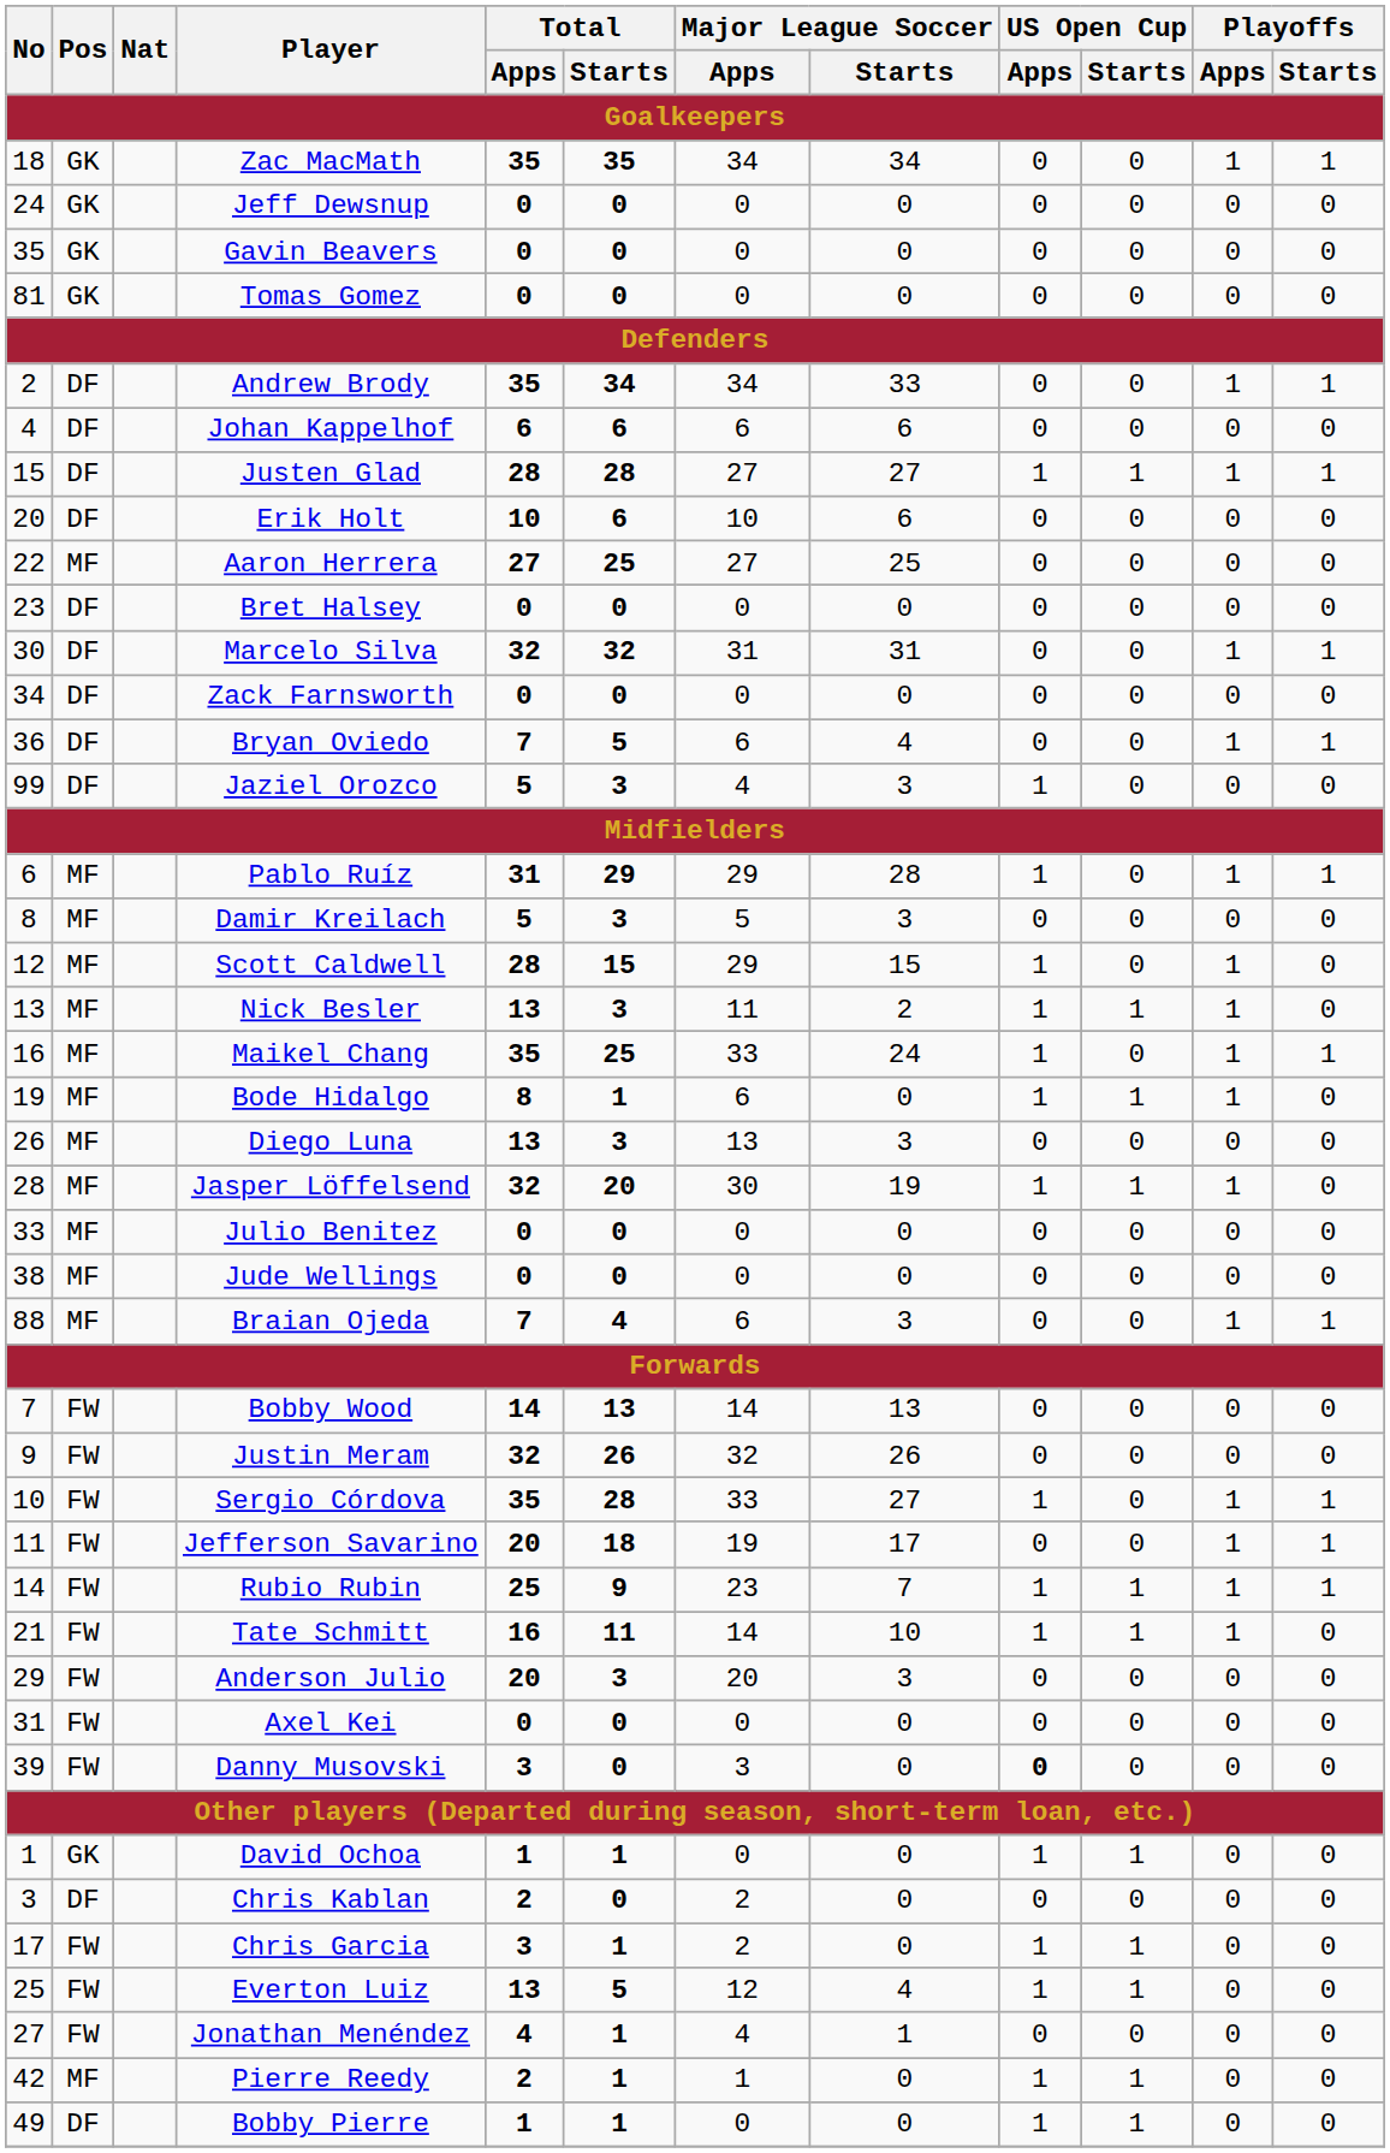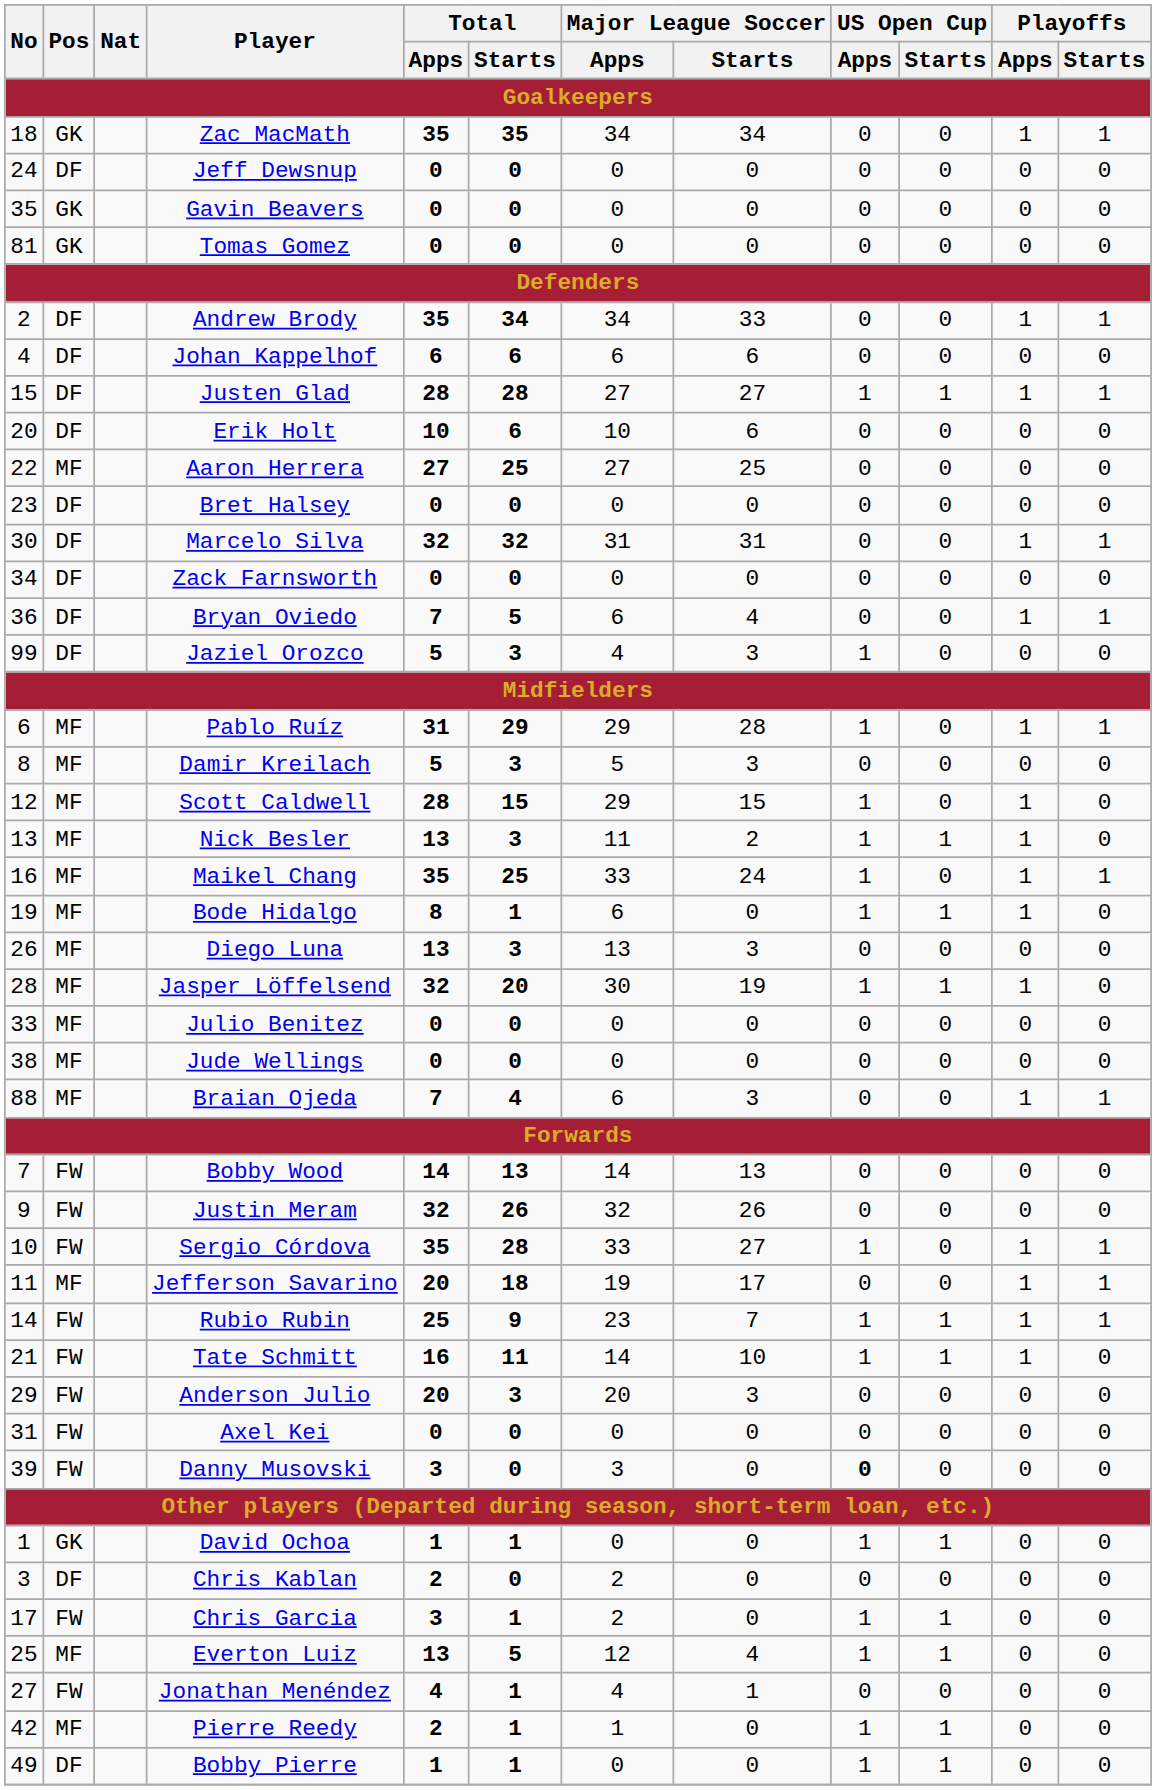Jeff Dewsnup | Pos: GK -> DF
Jefferson Savarino | Pos: FW -> MF
Everton Luiz | Pos: FW -> MF
